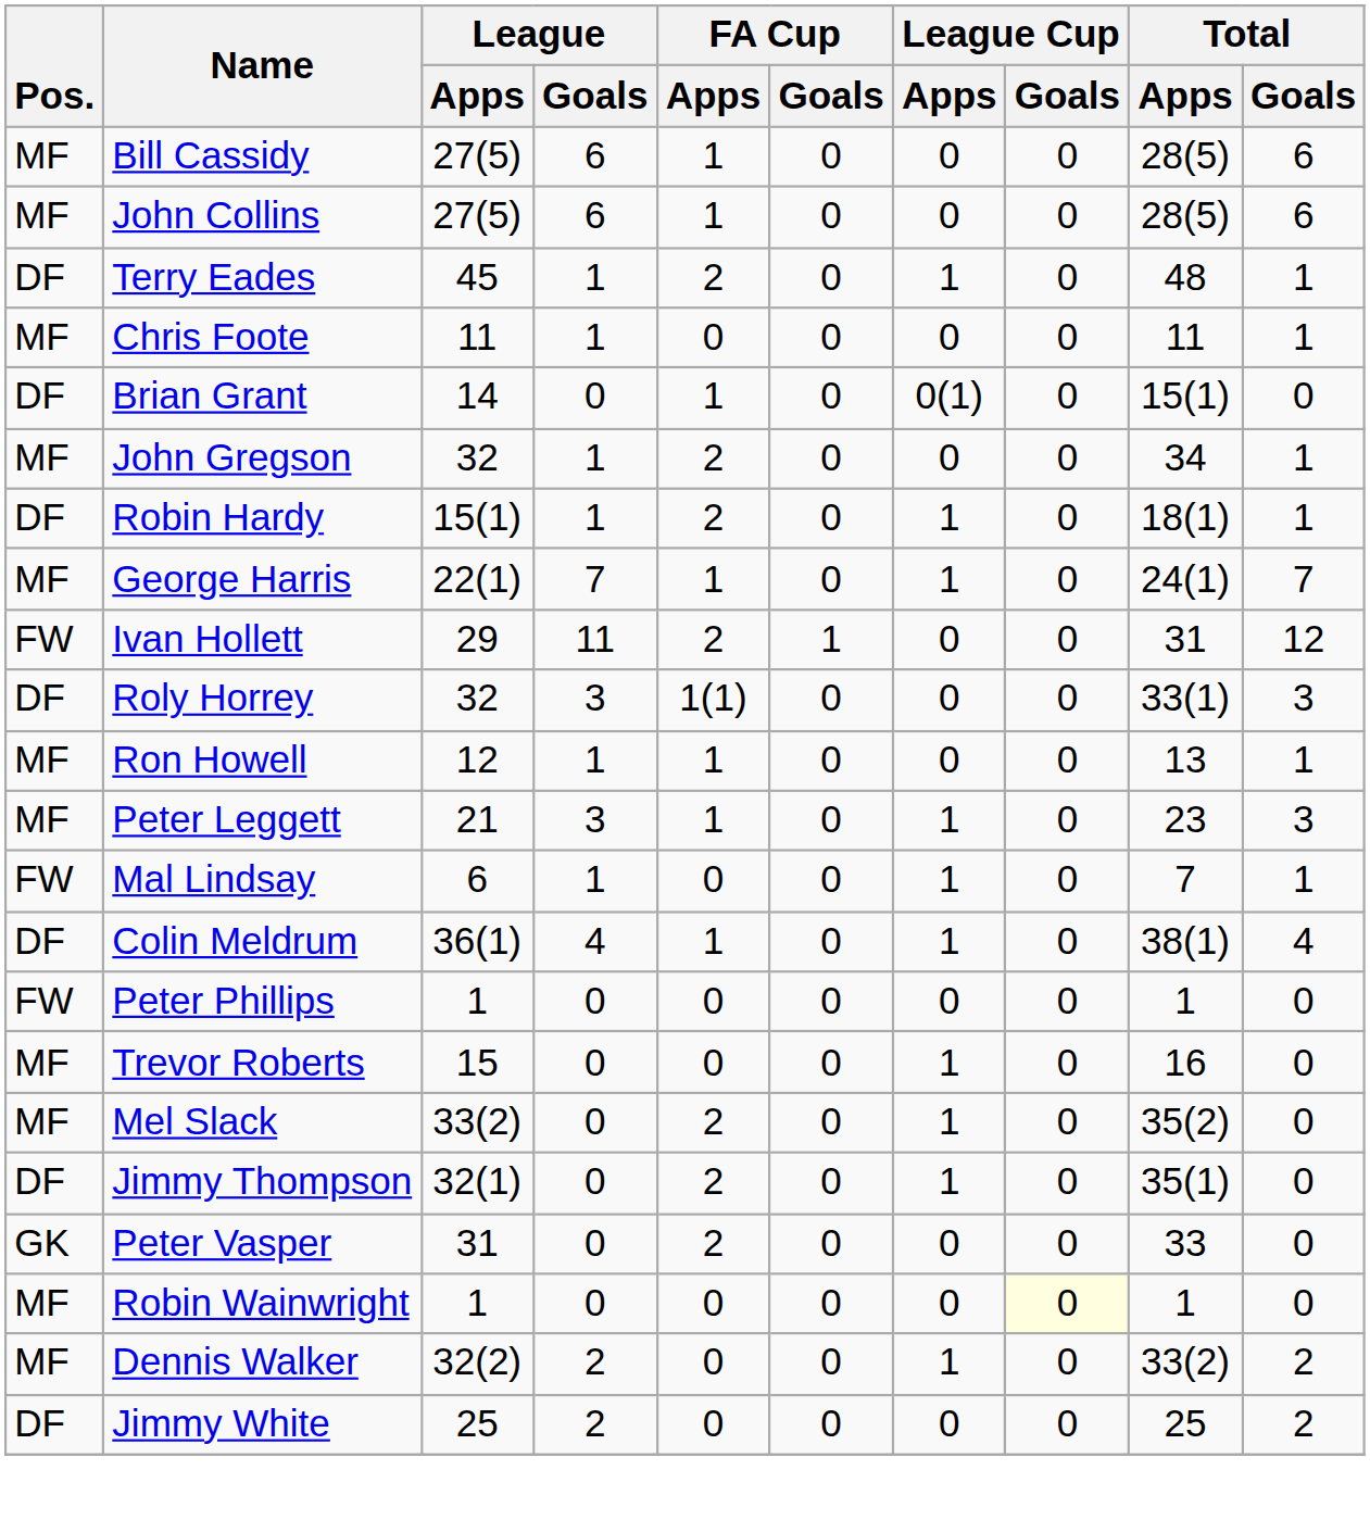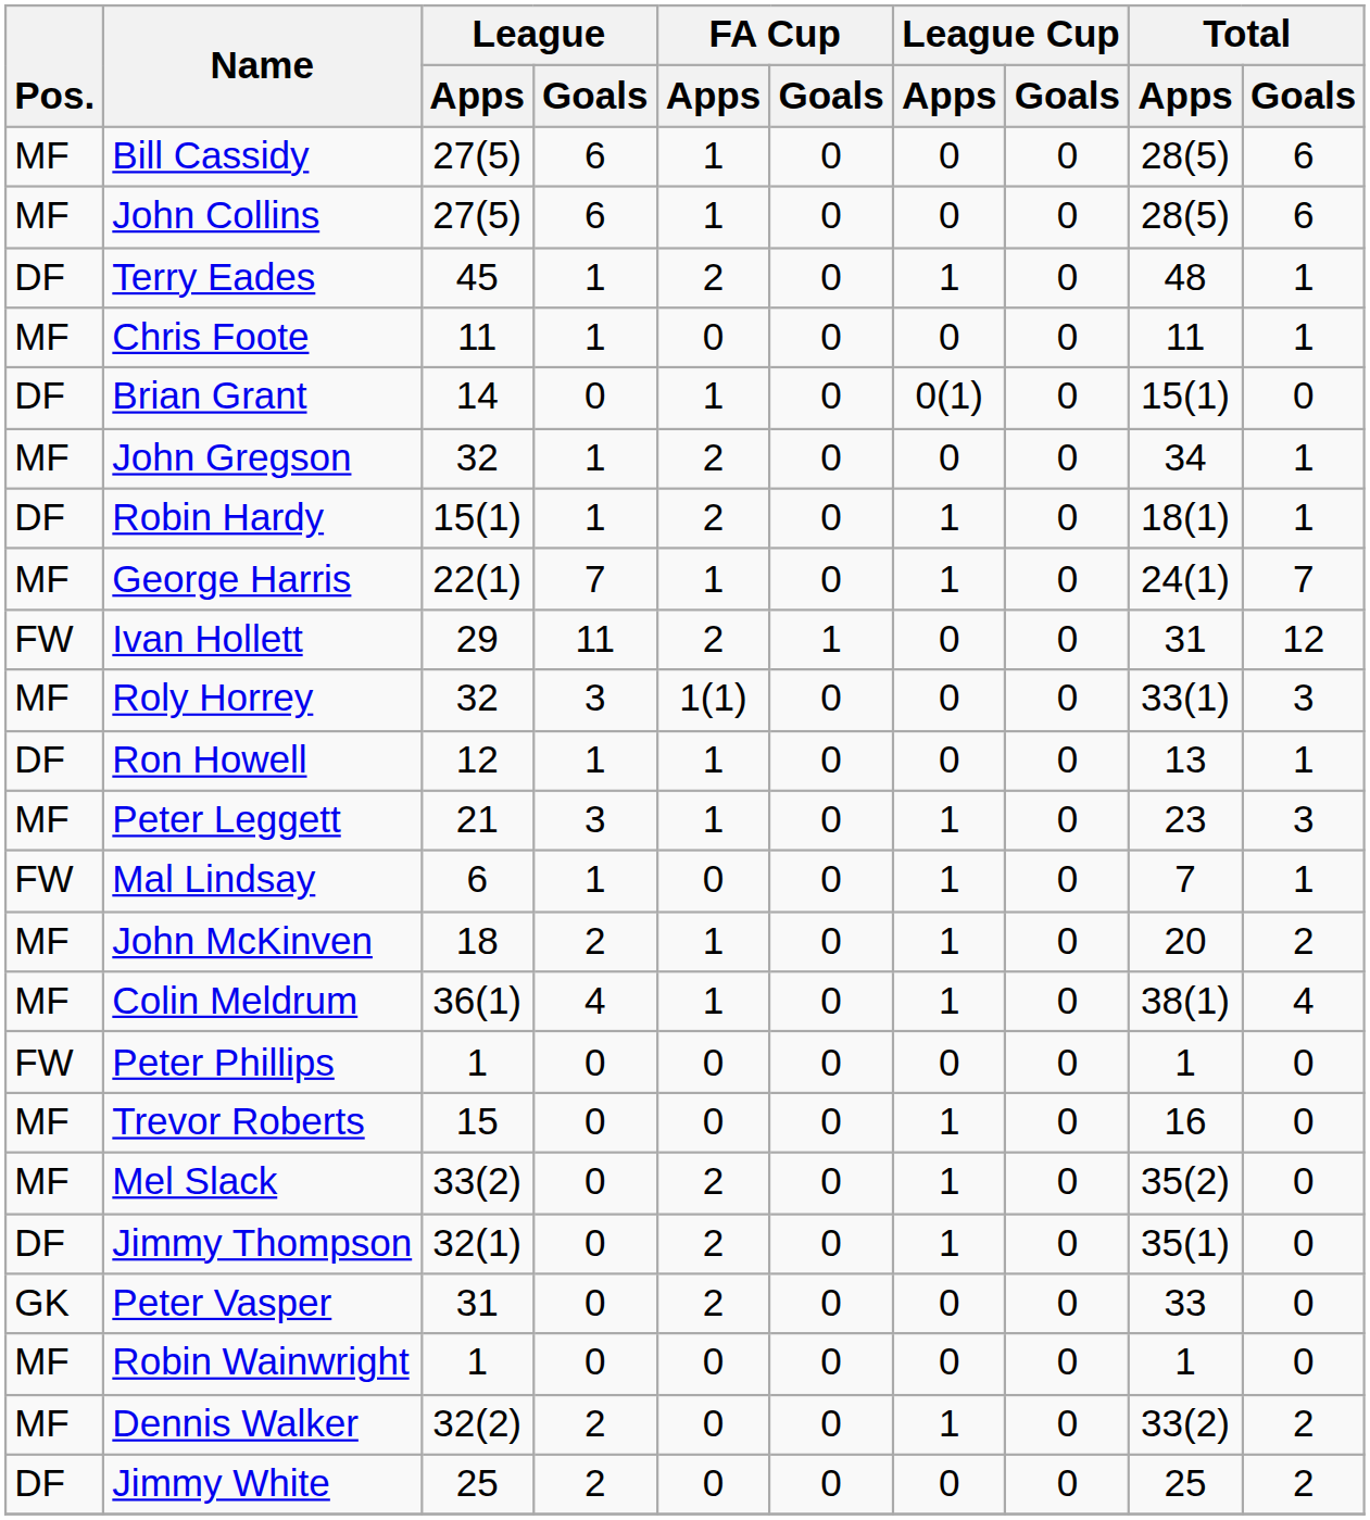Roly Horrey | Pos.: DF -> MF
Ron Howell | Pos.: MF -> DF
+ row: MF | John McKinven | 18 | 2 | 1 | 0 | 1 | 0 | 20 | 2
Colin Meldrum | Pos.: DF -> MF
Robin Wainwright | League Cup / Goals: lightyellow background -> no background
